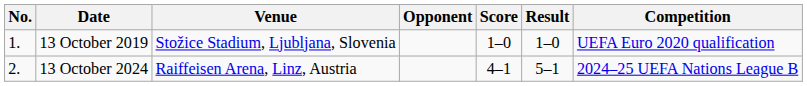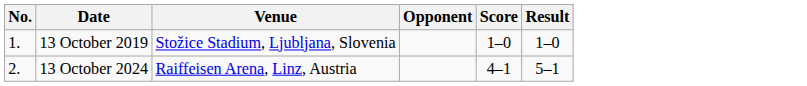- column: Competition | UEFA Euro 2020 qualification | 2024–25 UEFA Nations League B
